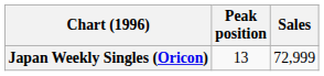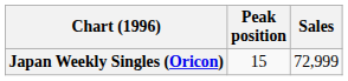Japan Weekly Singles (Oricon) | Peak position: 13 -> 15
